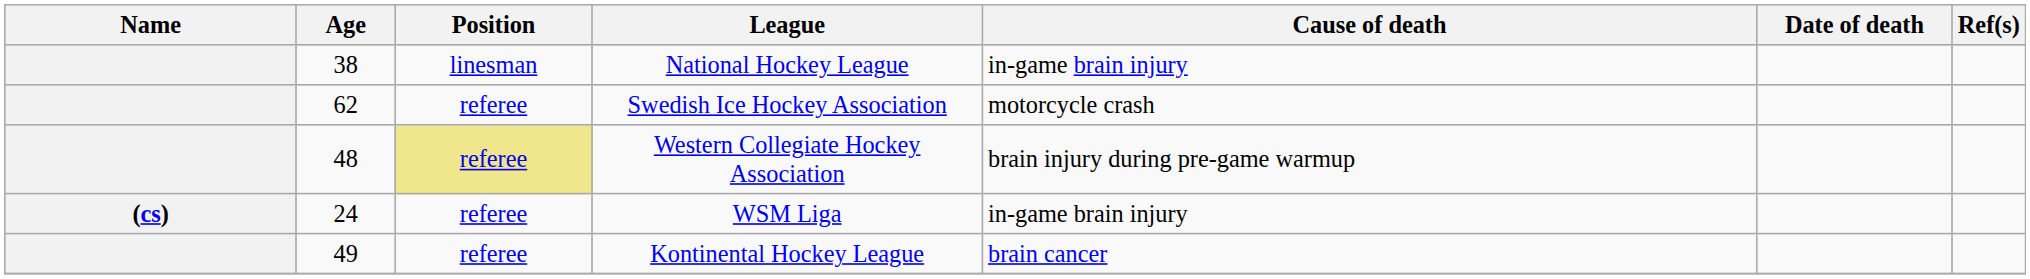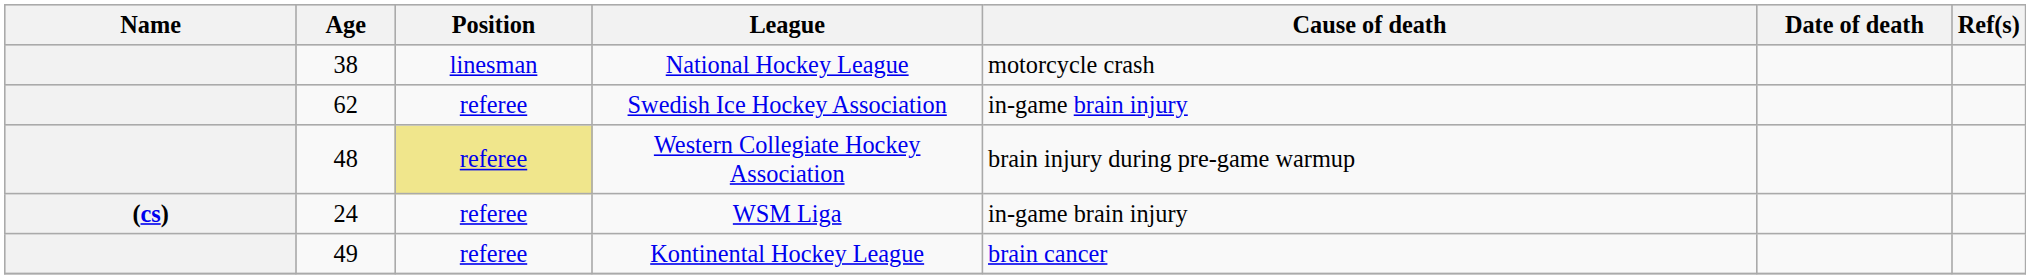National Hockey League | Cause of death: in-game brain injury -> motorcycle crash
Swedish Ice Hockey Association | Cause of death: motorcycle crash -> in-game brain injury
